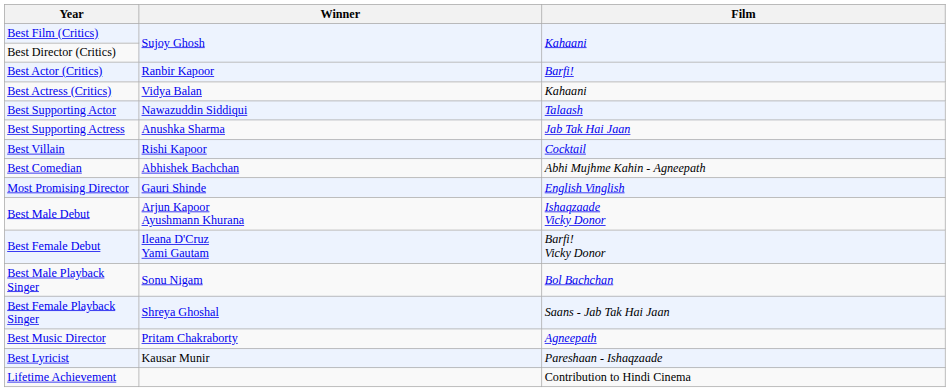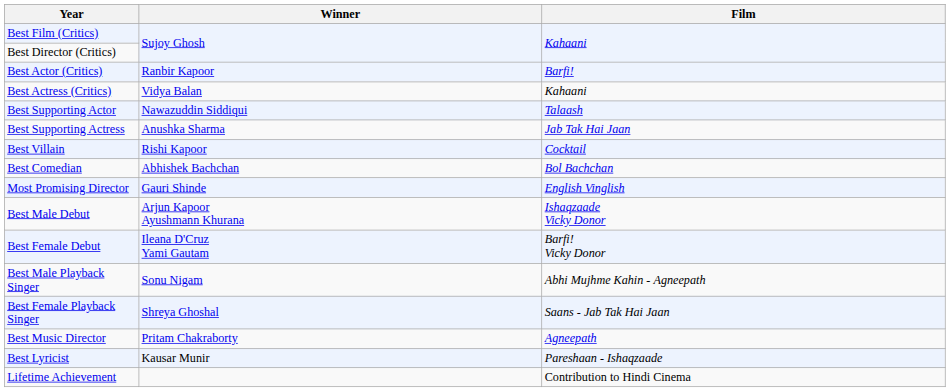Best Comedian | Film: Abhi Mujhme Kahin - Agneepath -> Bol Bachchan
Best Male Playback Singer | Film: Bol Bachchan -> Abhi Mujhme Kahin - Agneepath
